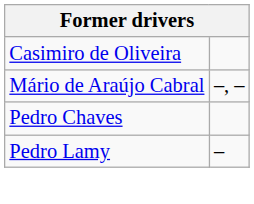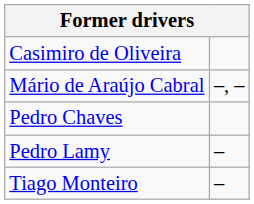+ row: Tiago Monteiro | –
